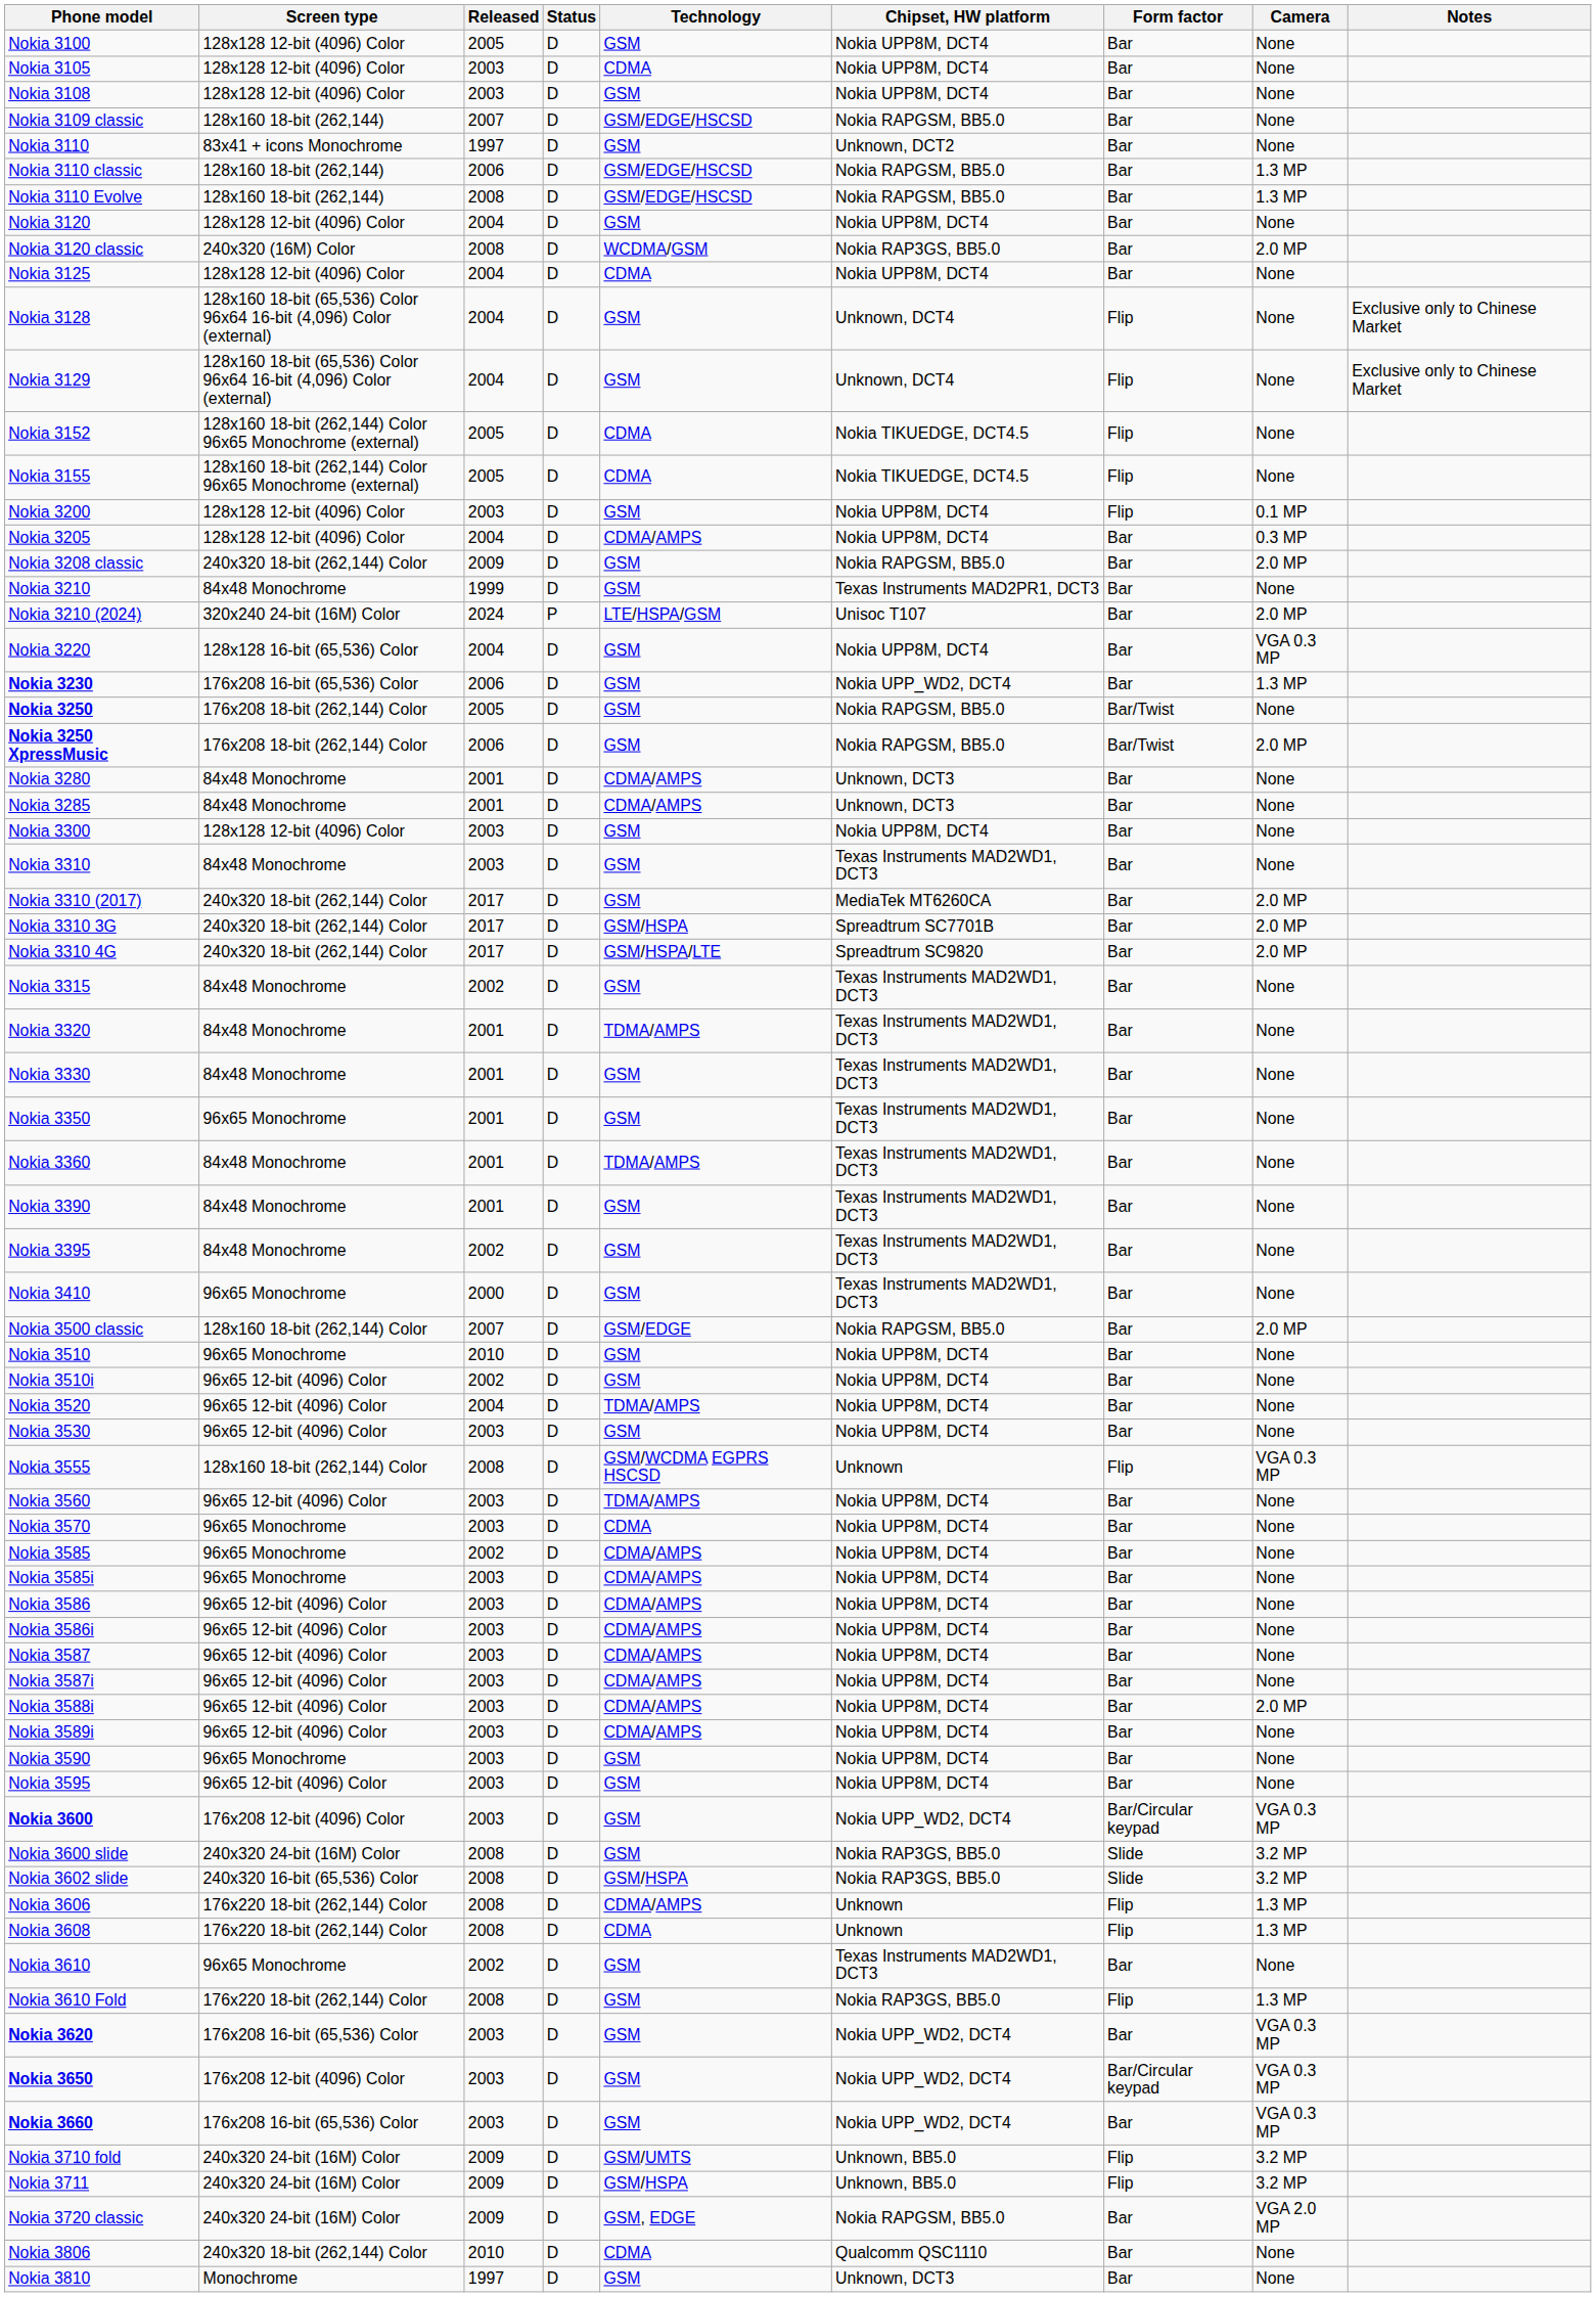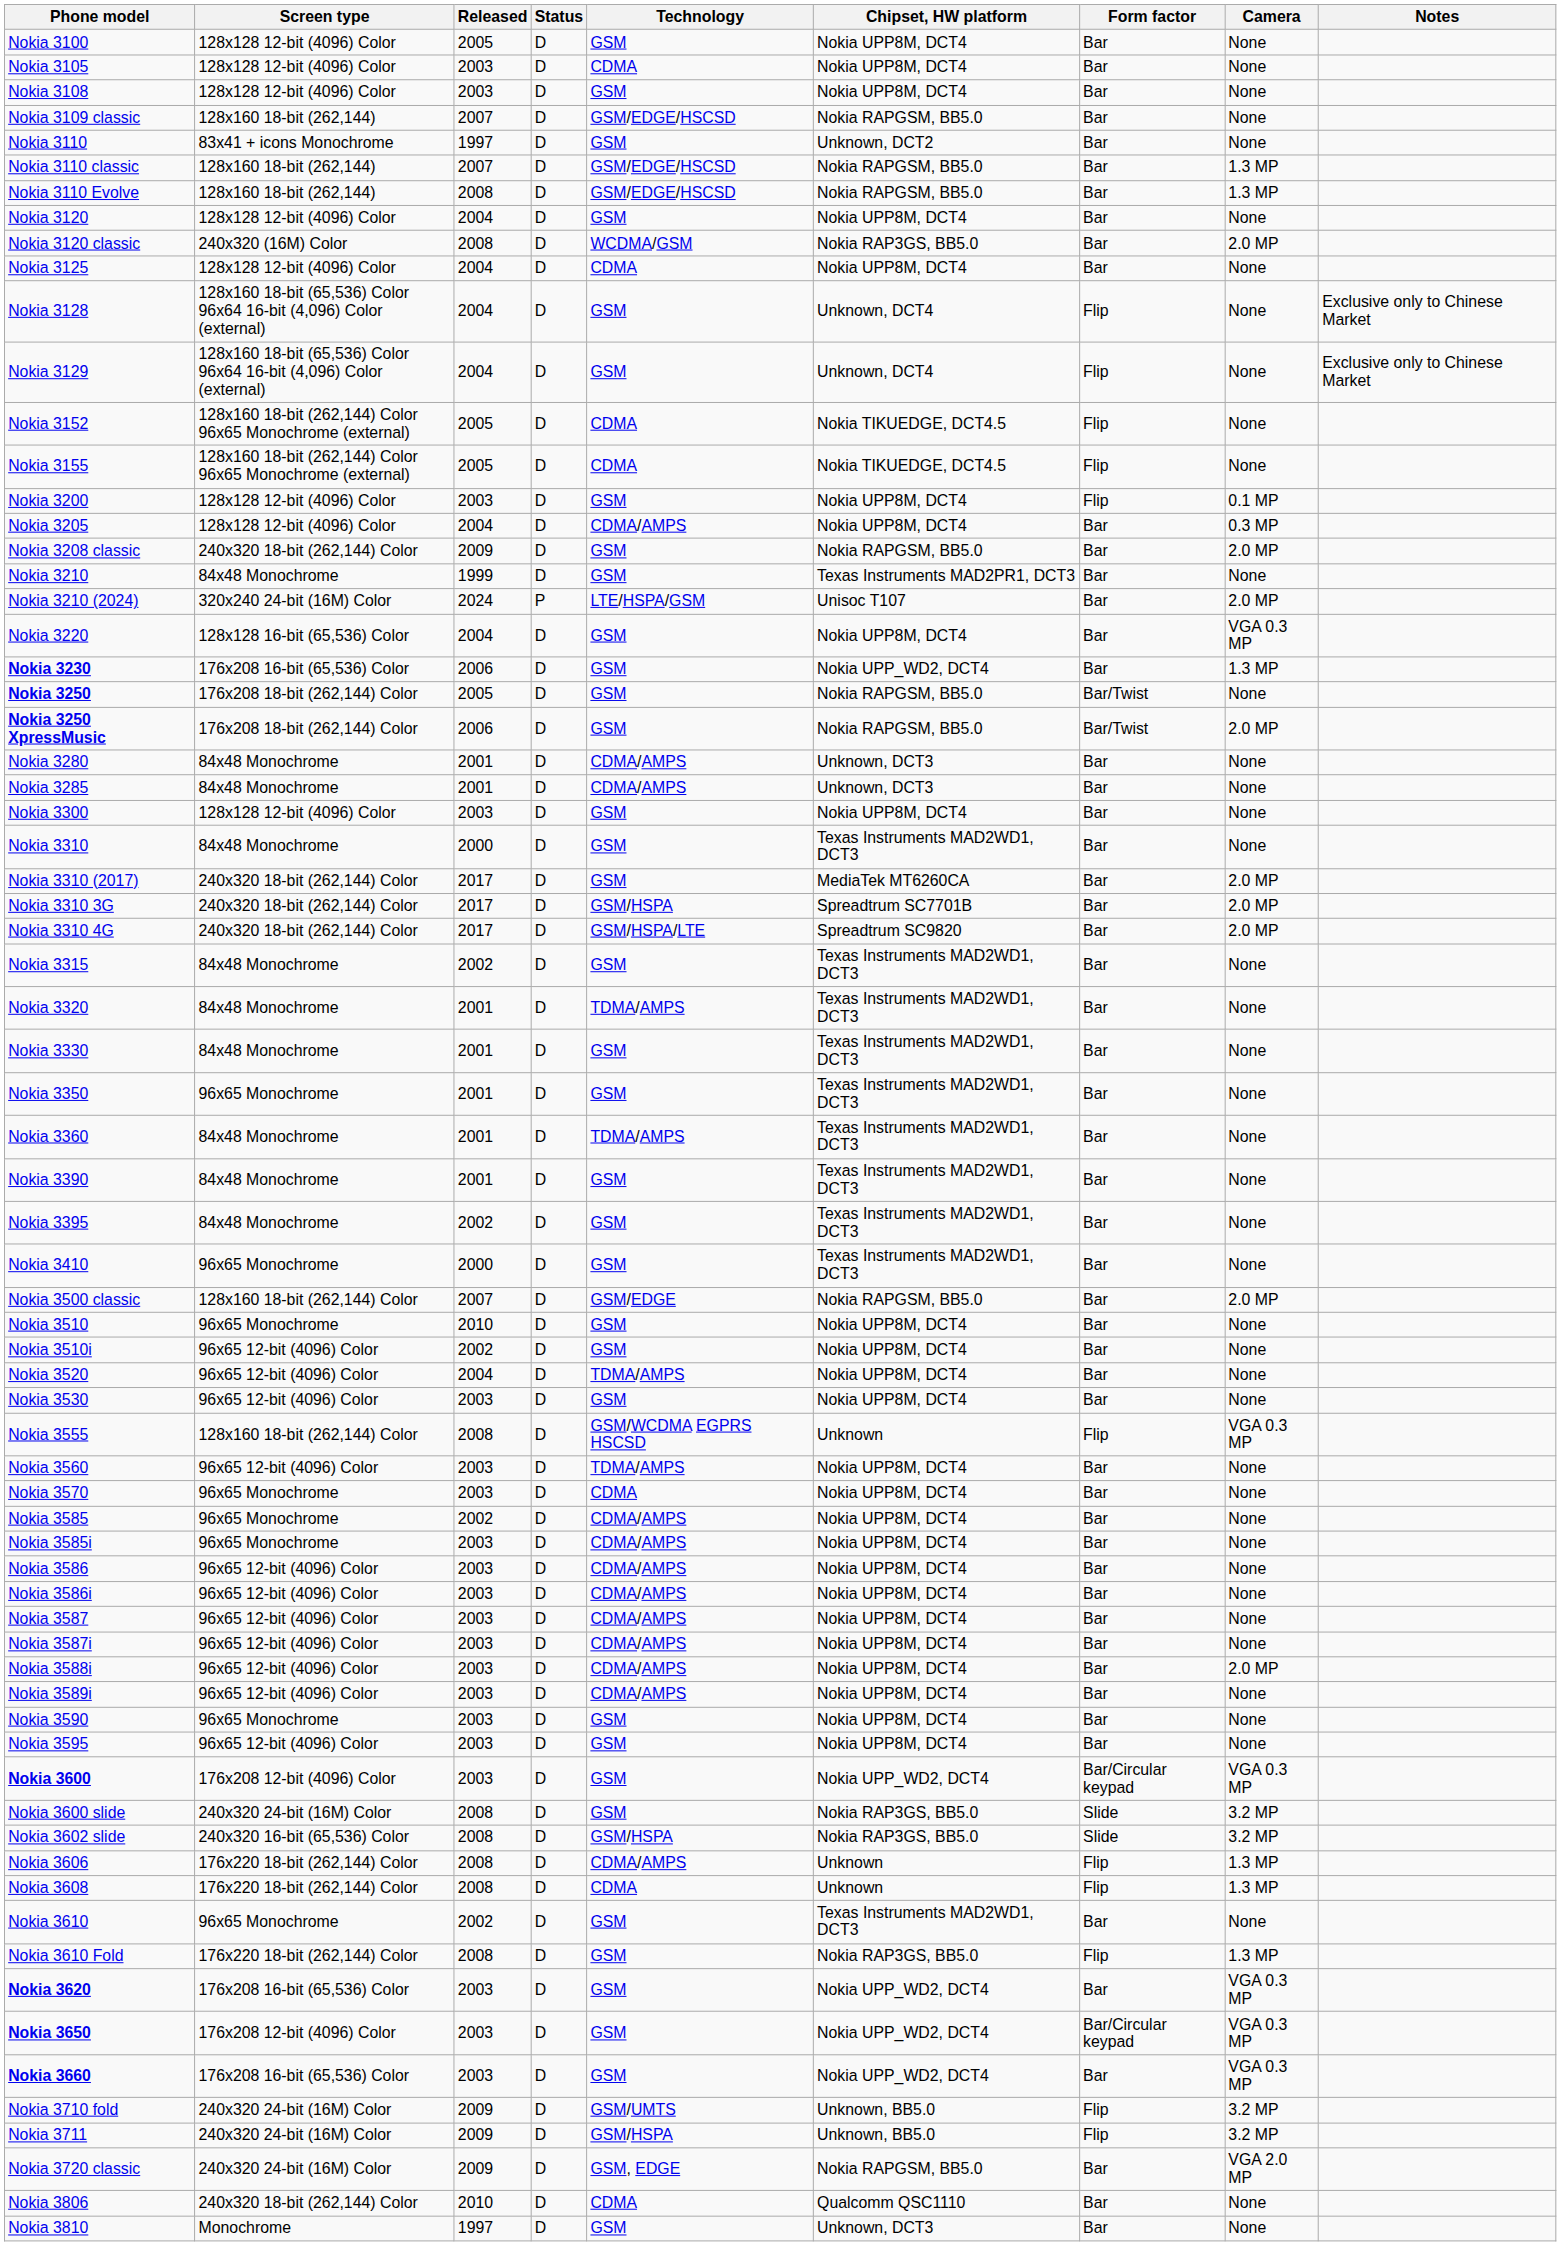Nokia 3110 classic | Released: 2006 -> 2007
Nokia 3310 | Released: 2003 -> 2000
